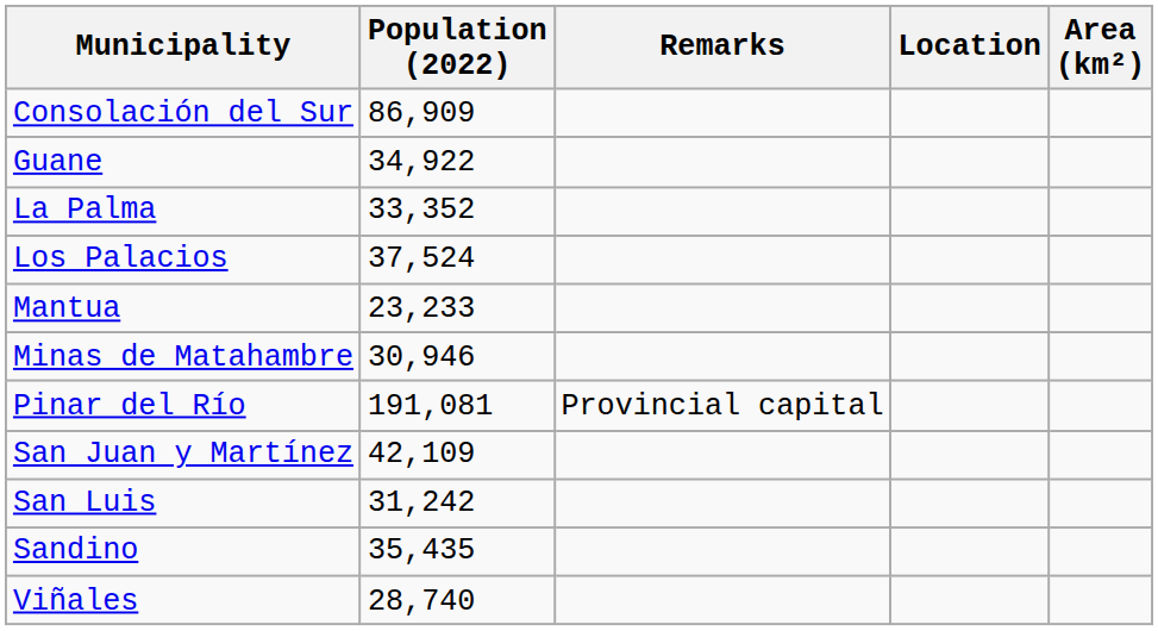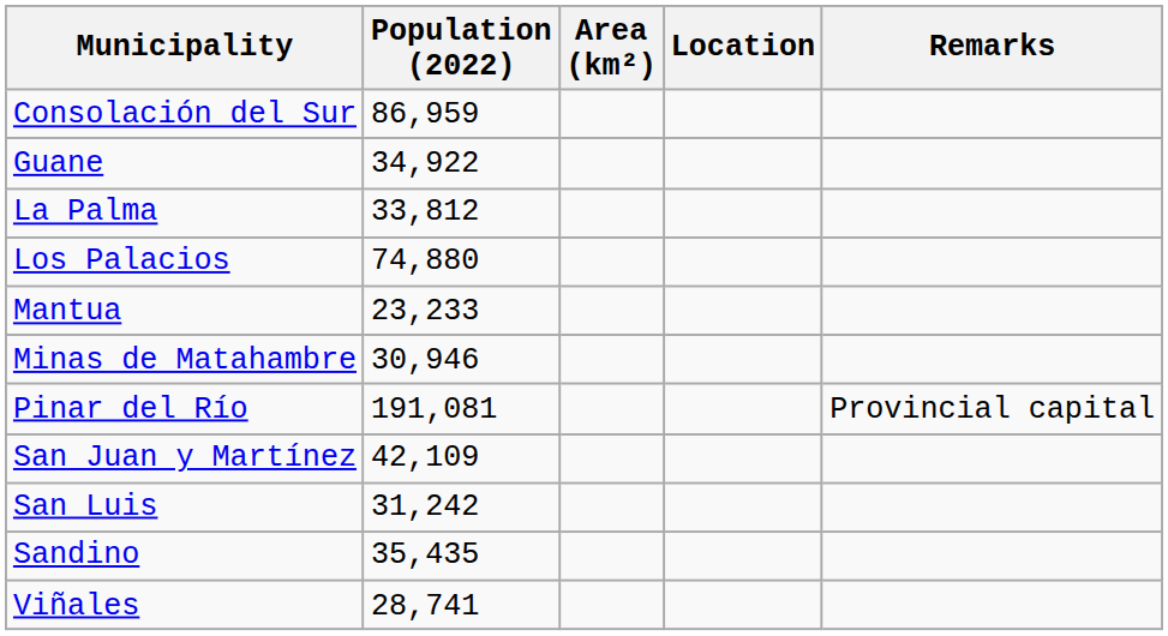columns swapped: Area (km²) <-> Remarks
Consolación del Sur | Population (2022): 86,909 -> 86,959
La Palma | Population (2022): 33,352 -> 33,812
Los Palacios | Population (2022): 37,524 -> 74,880
Viñales | Population (2022): 28,740 -> 28,741
